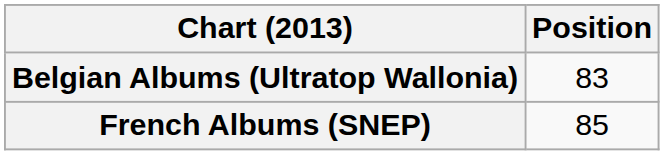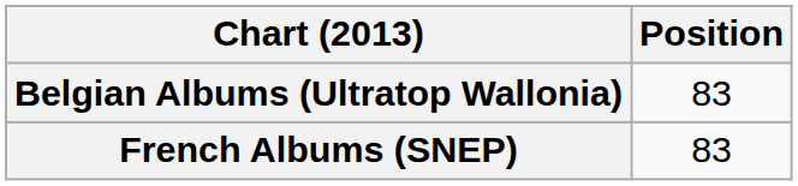French Albums (SNEP) | Position: 85 -> 83
